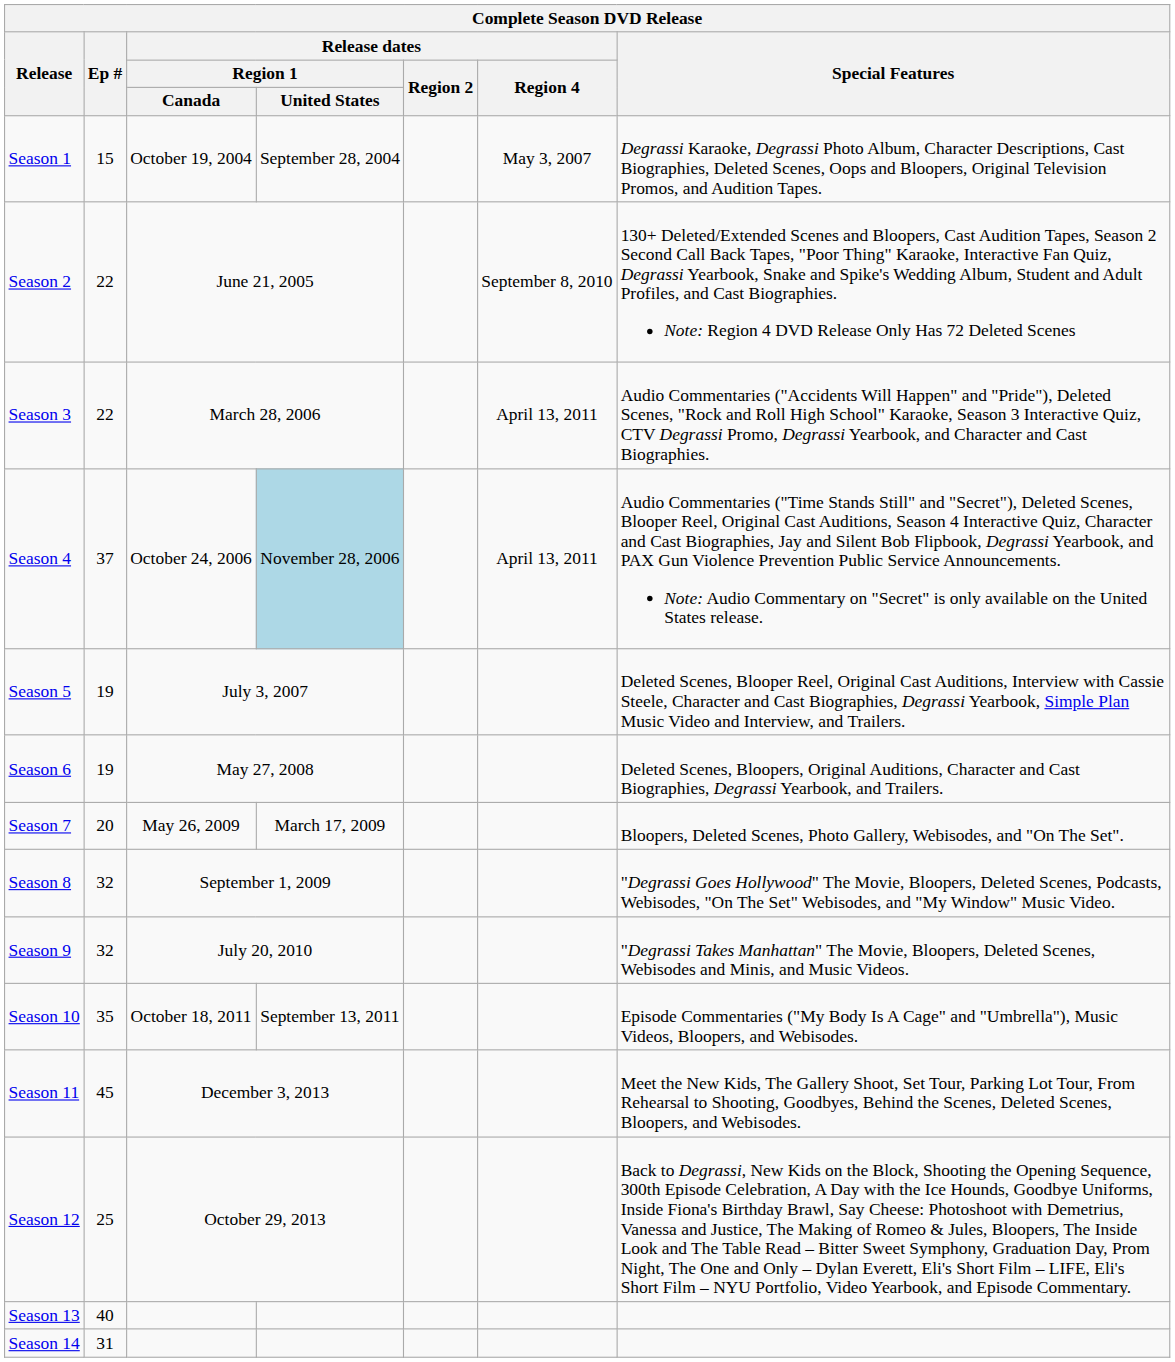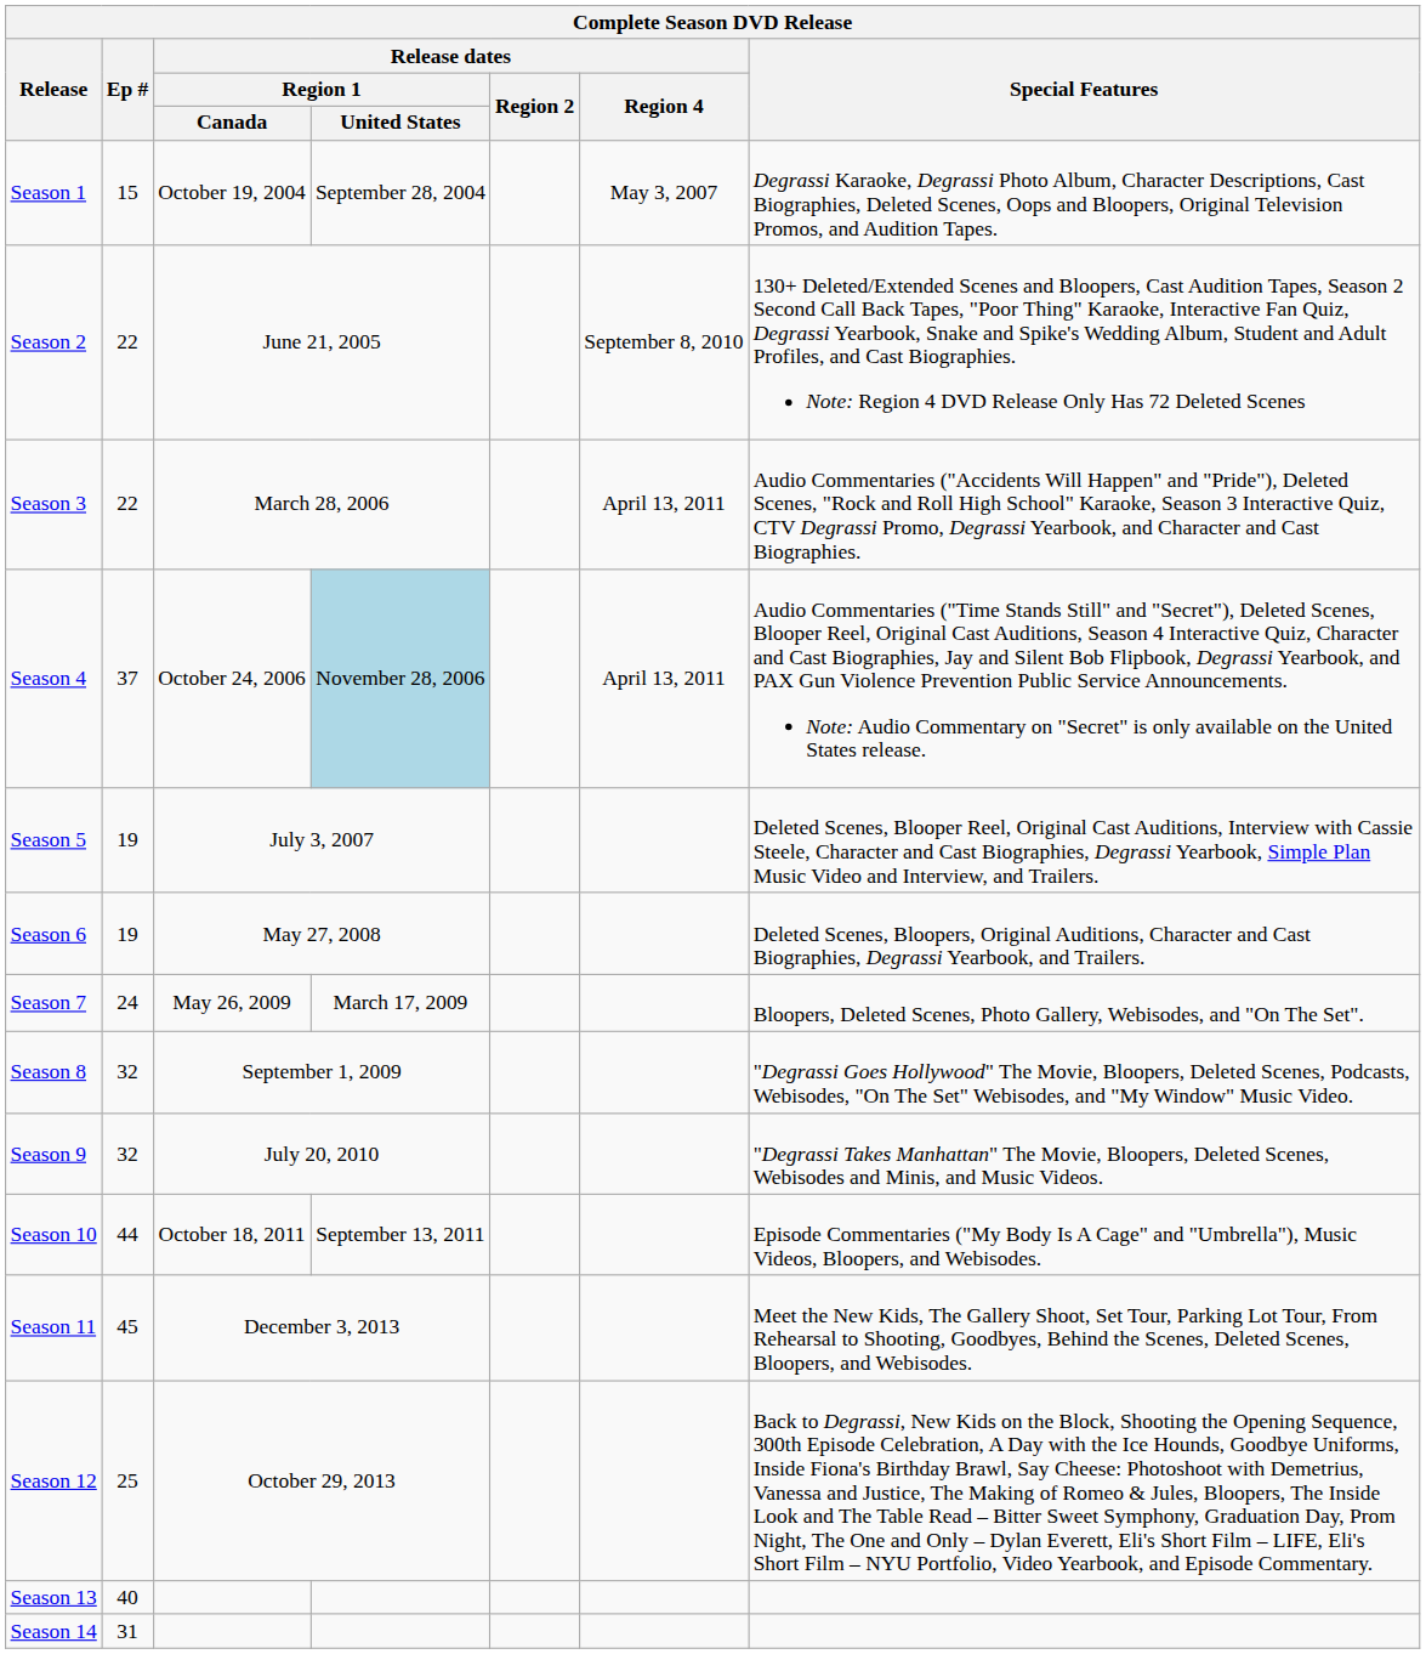Season 7 | Ep #: 20 -> 24
Season 10 | Ep #: 35 -> 44
